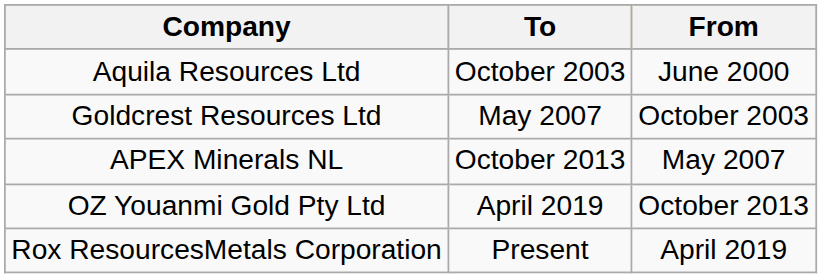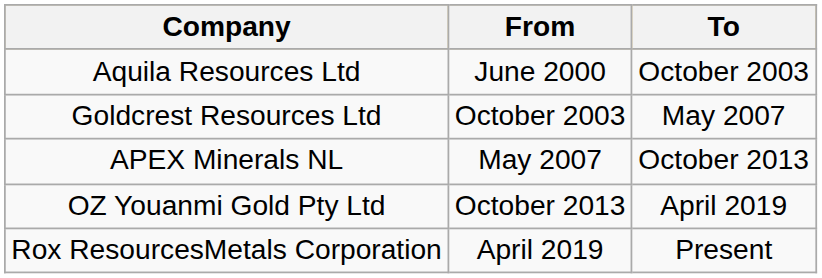columns swapped: From <-> To
